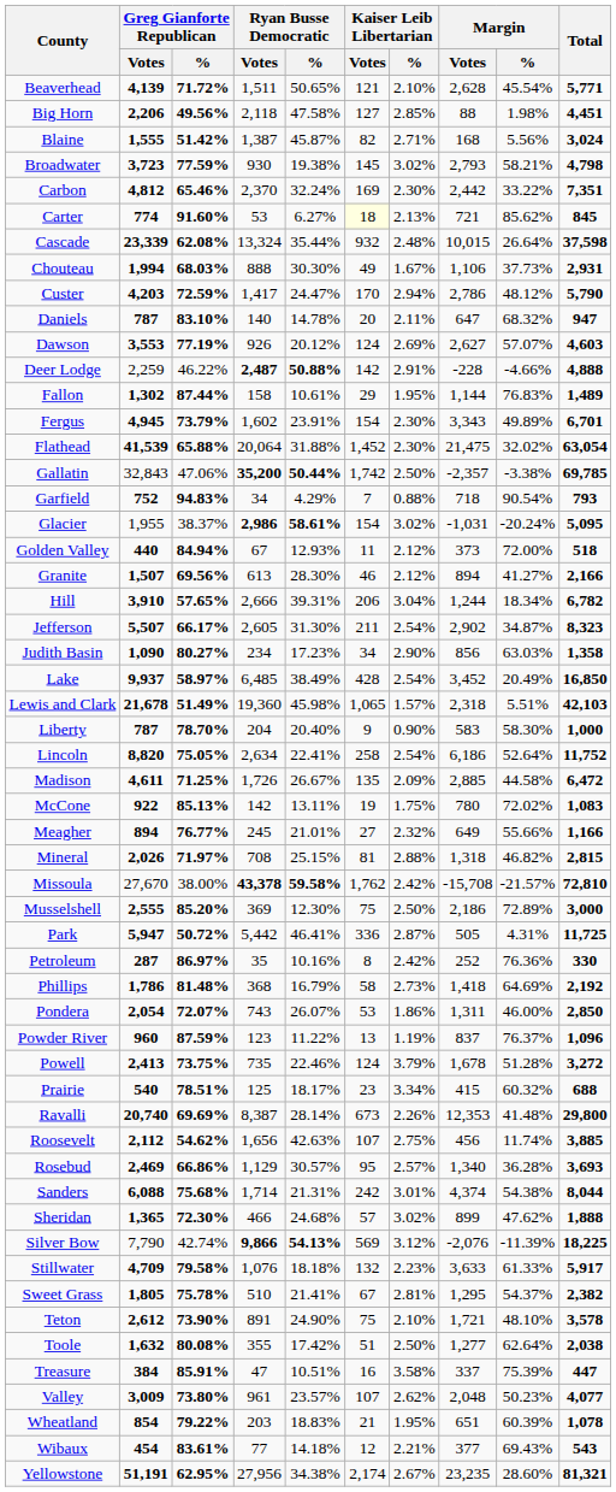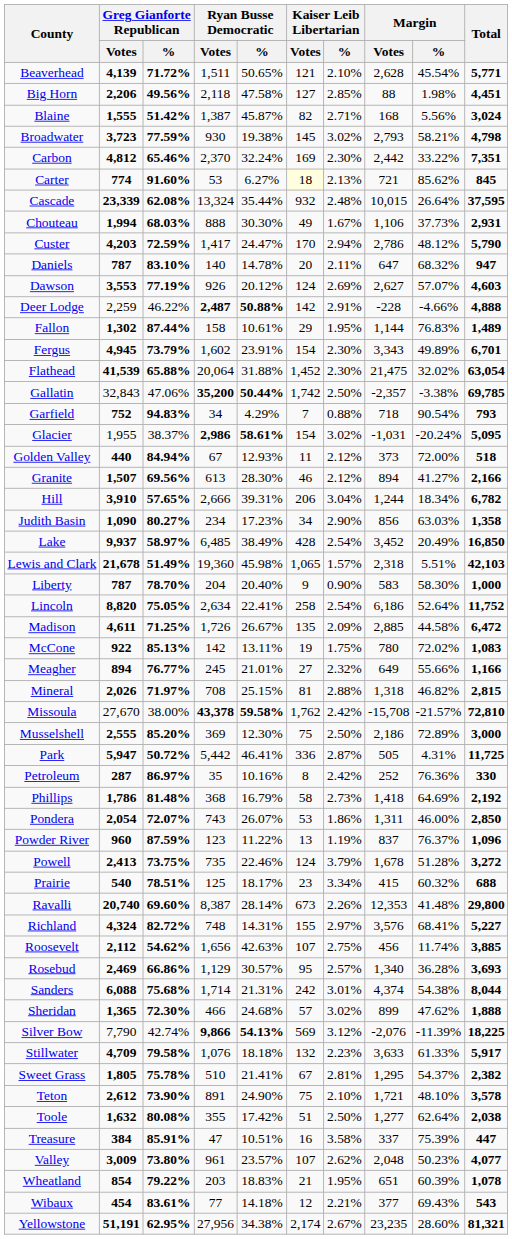Cascade | Total: 37,598 -> 37,595
- row: Jefferson | 5,507 | 66.17% | 2,605 | 31.30% | 211 | 2.54% | 2,902 | 34.87% | 8,323
Ravalli | Greg Gianforte Republican / %: 69.69% -> 69.60%
+ row: Richland | 4,324 | 82.72% | 748 | 14.31% | 155 | 2.97% | 3,576 | 68.41% | 5,227
